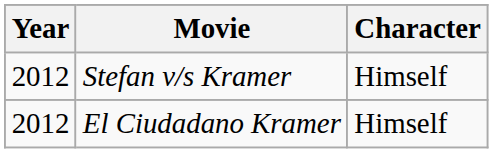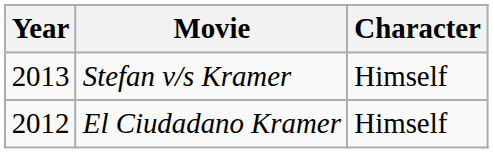Stefan v/s Kramer | Year: 2012 -> 2013
